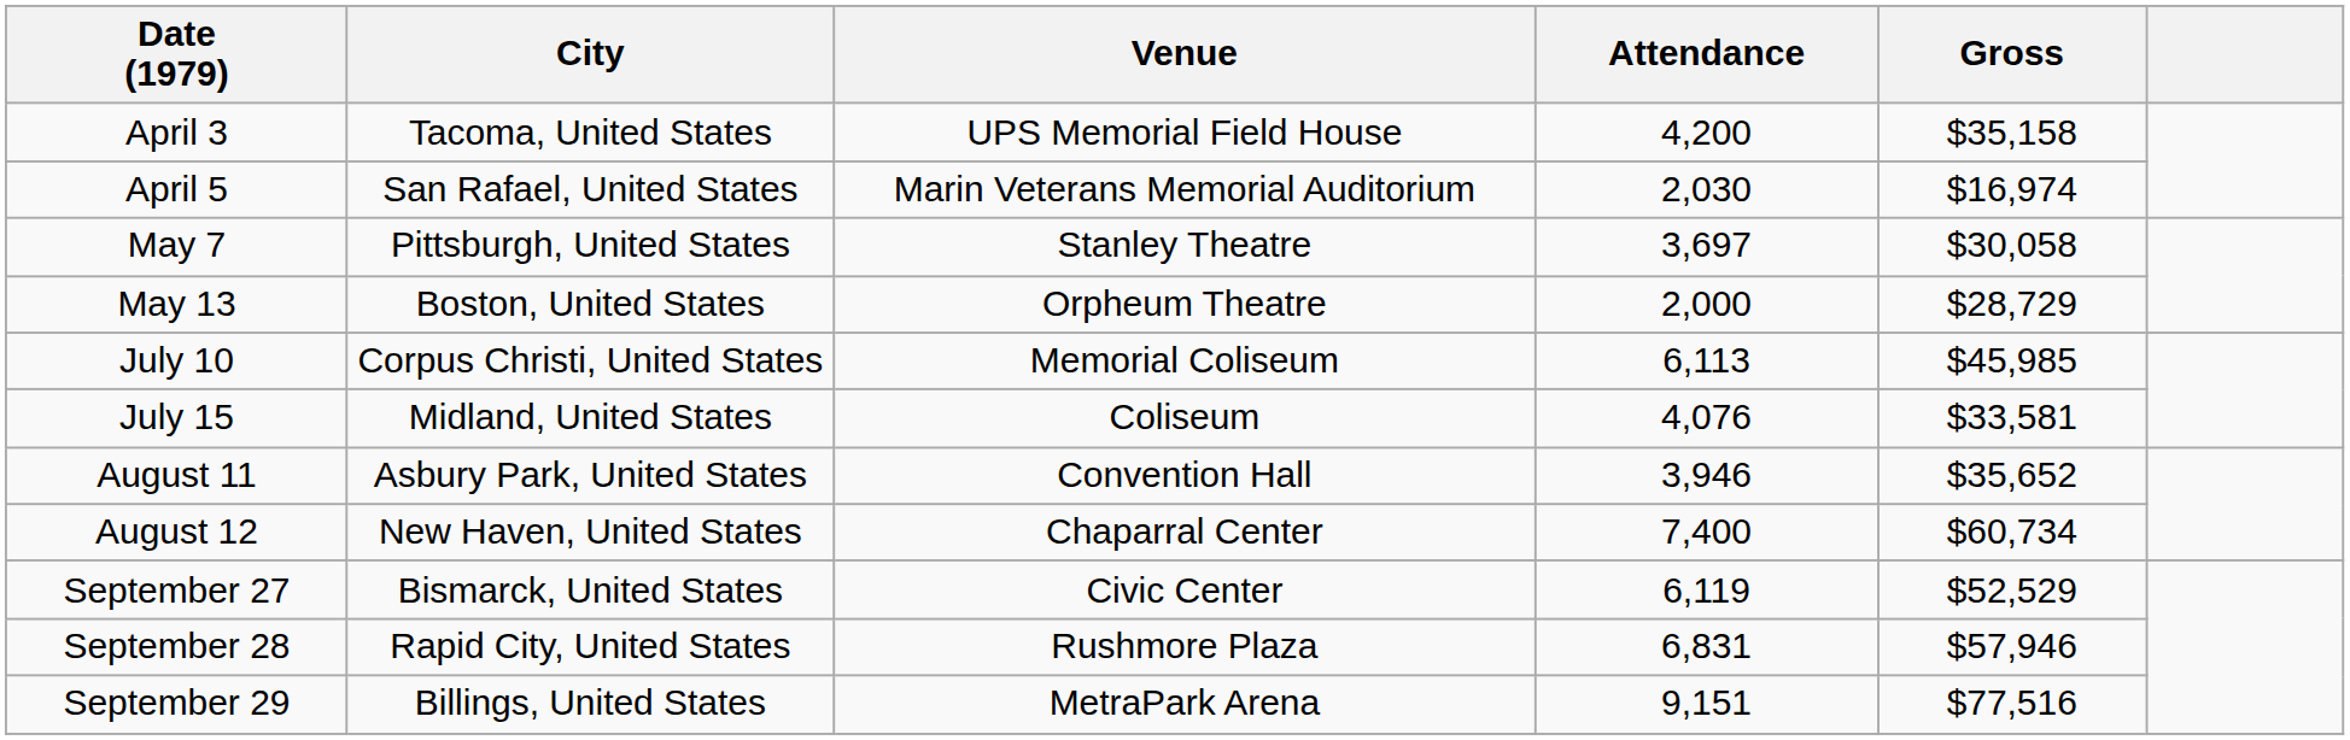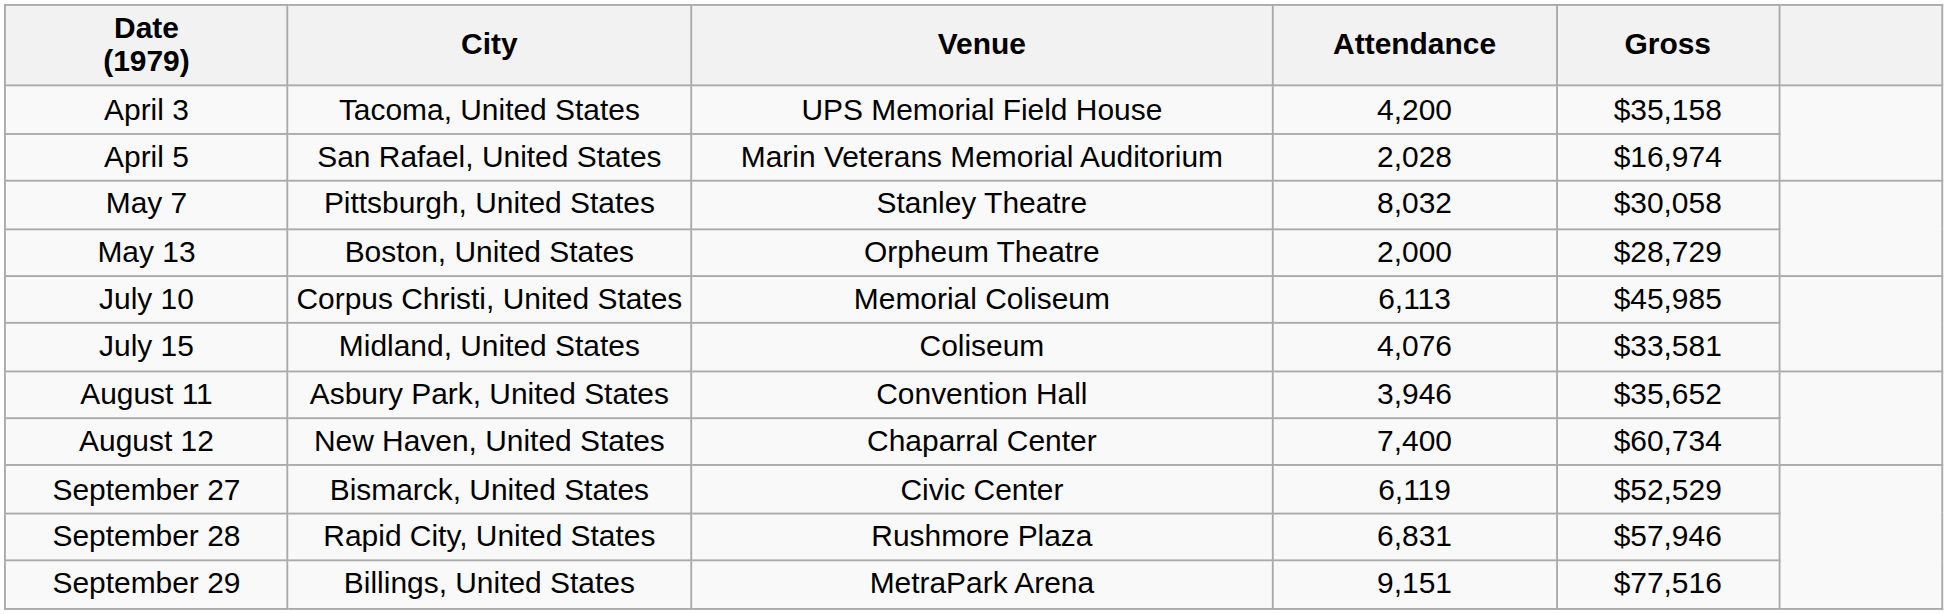April 5 | Attendance: 2,030 -> 2,028
May 7 | Attendance: 3,697 -> 8,032
